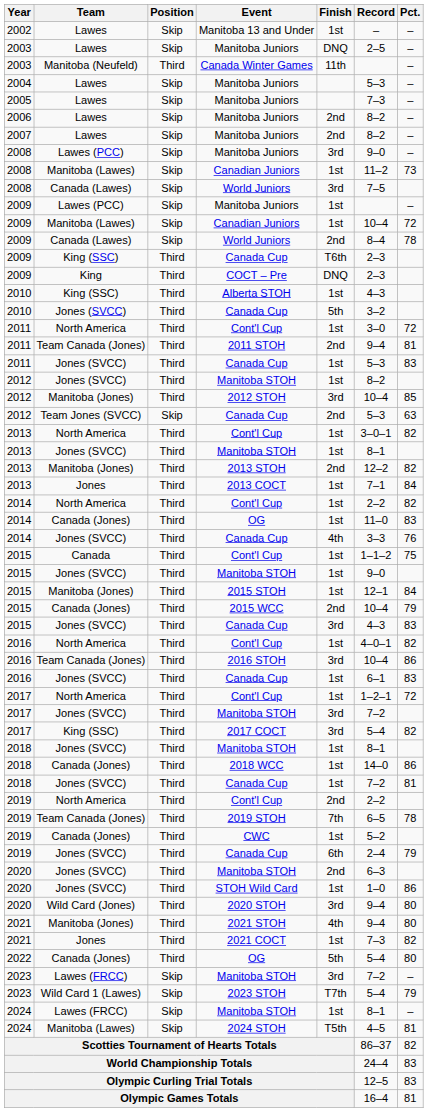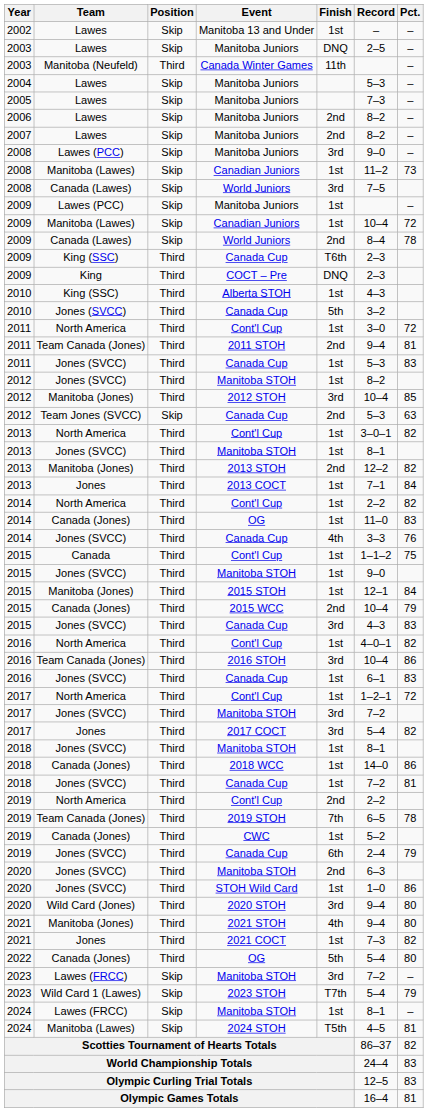2017 COCT | Team: King (SSC) -> Jones
